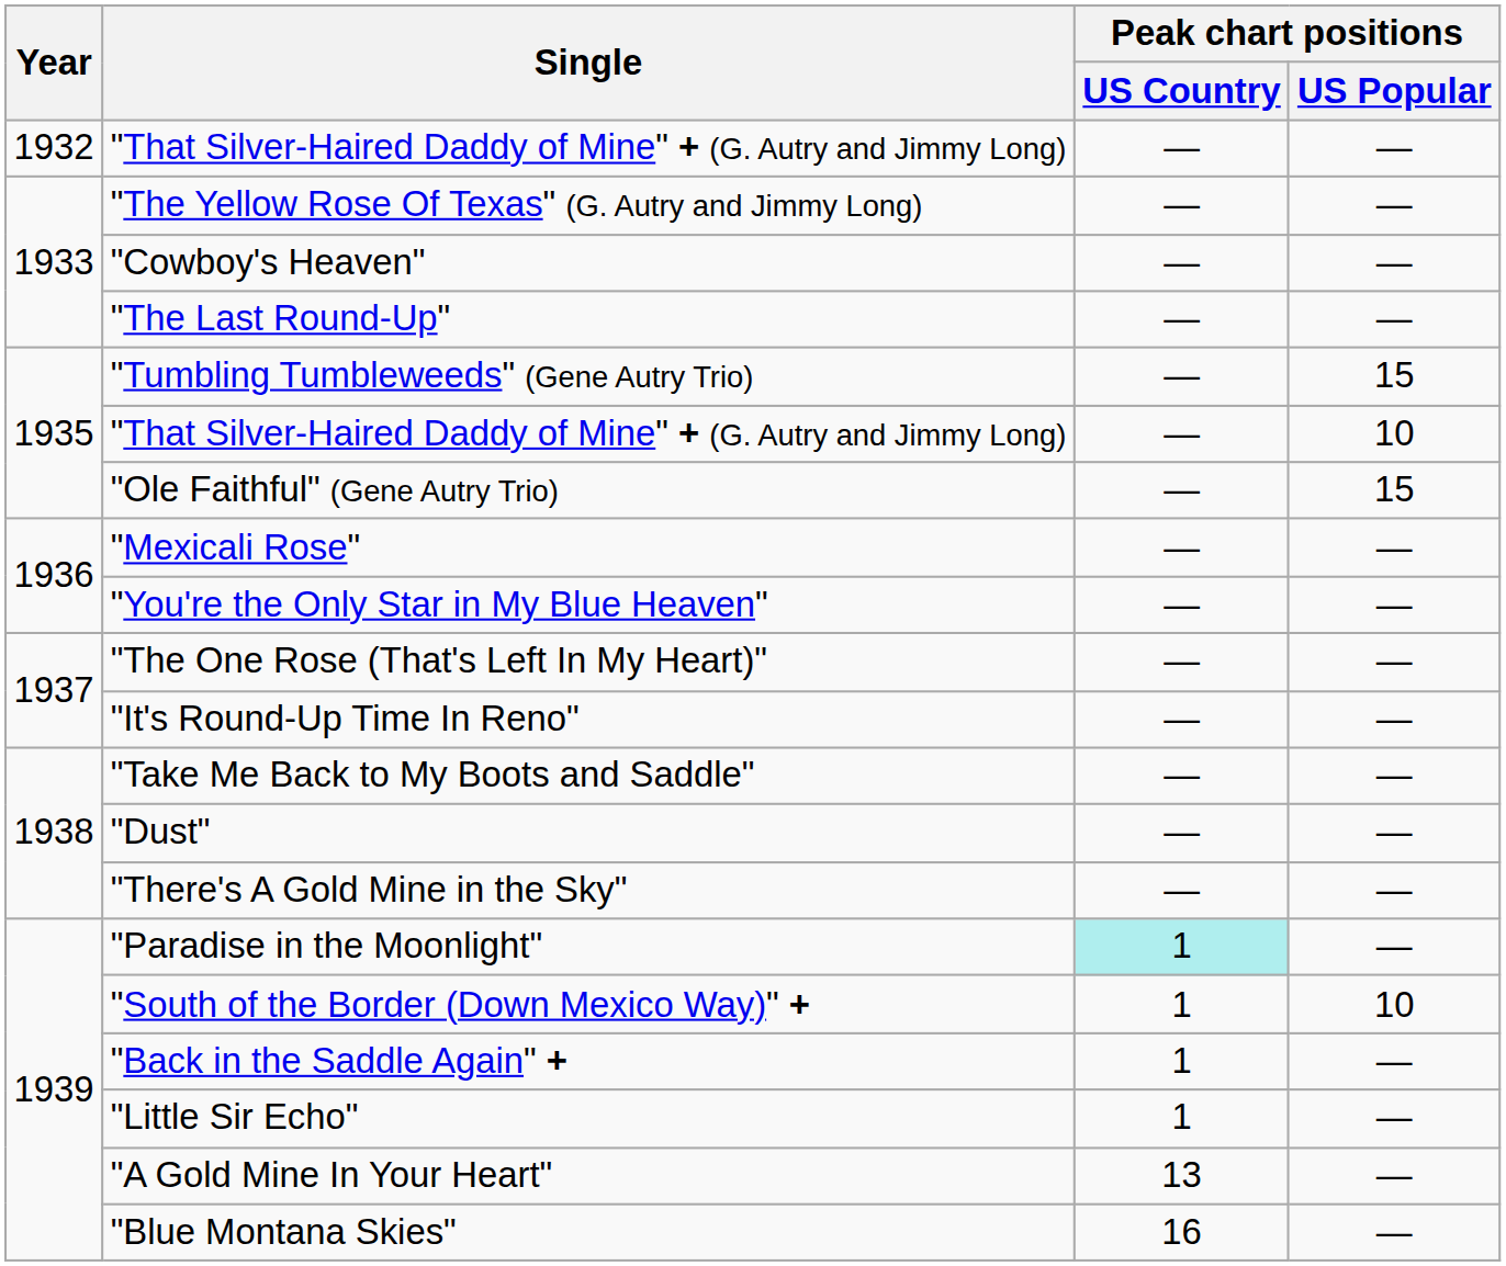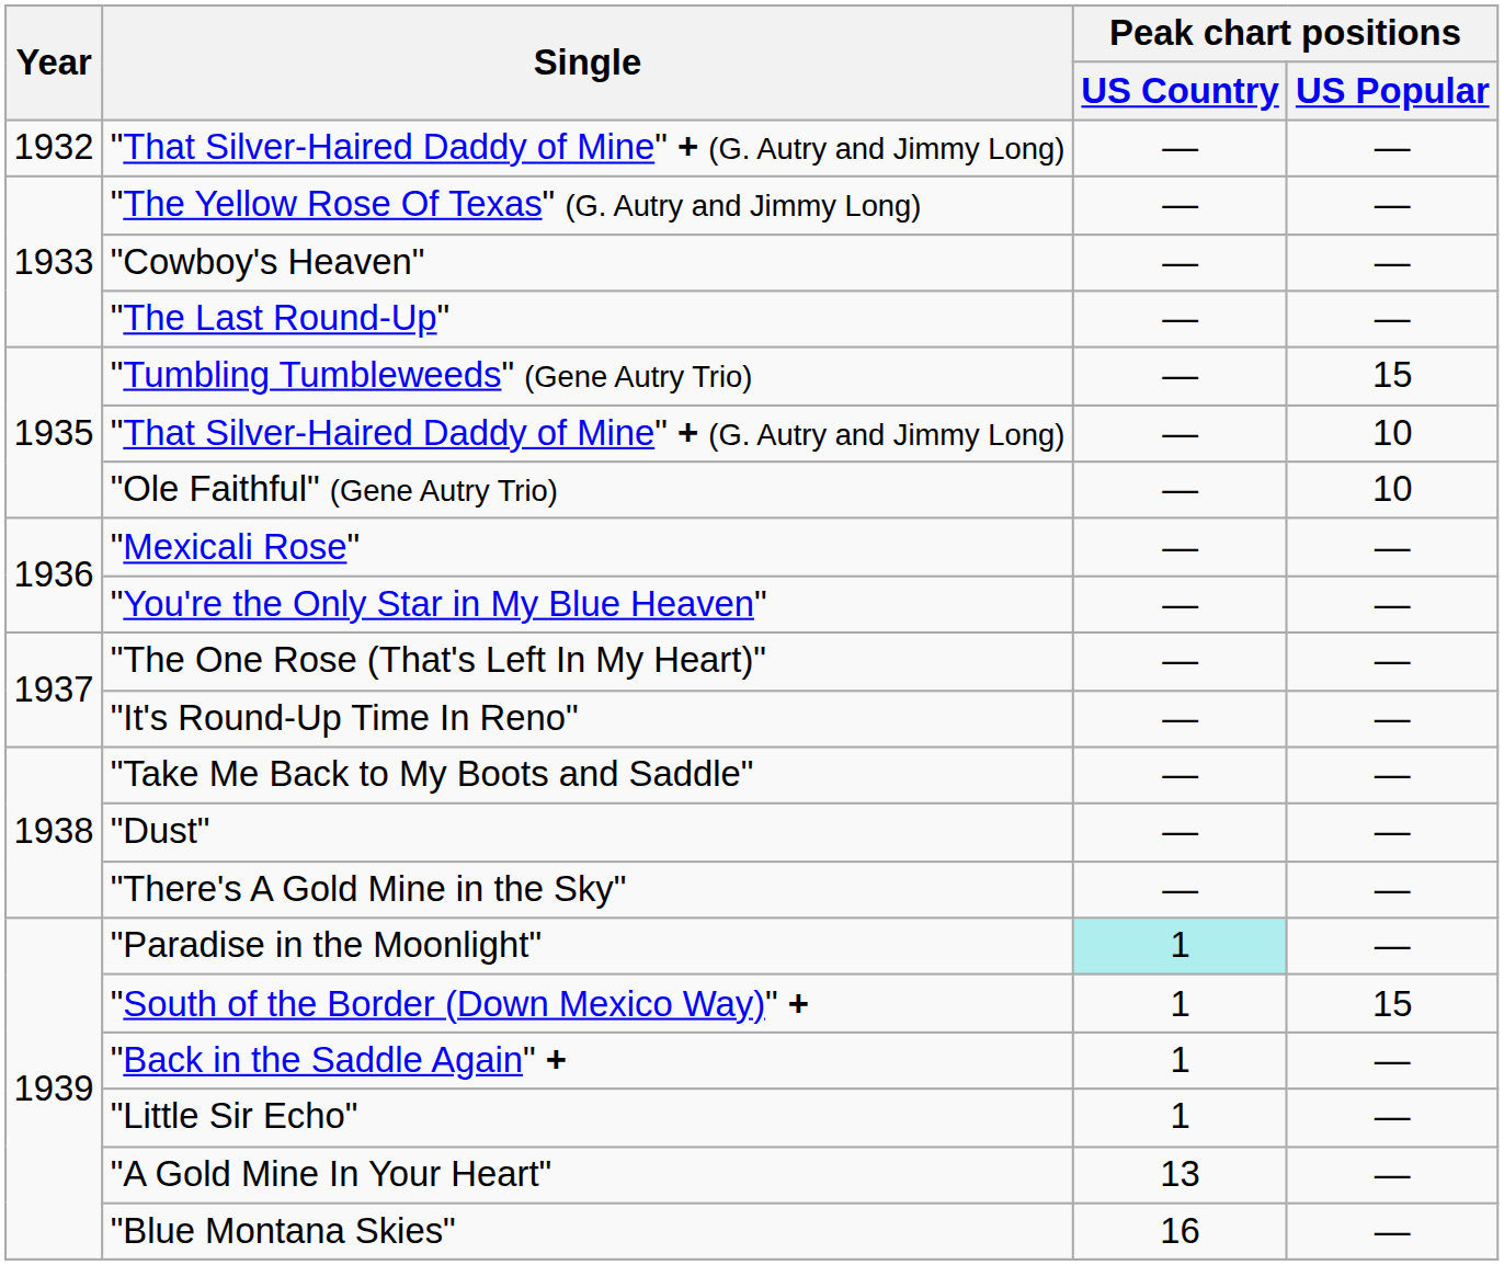"Ole Faithful" (Gene Autry Trio) | Peak chart positions / US Popular: 15 -> 10
"South of the Border (Down Mexico Way)" + | Peak chart positions / US Popular: 10 -> 15
